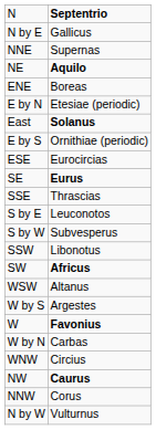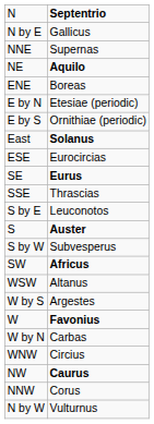rows swapped: East <-> E by S
+ row: S | Auster
- row: SSW | Libonotus
